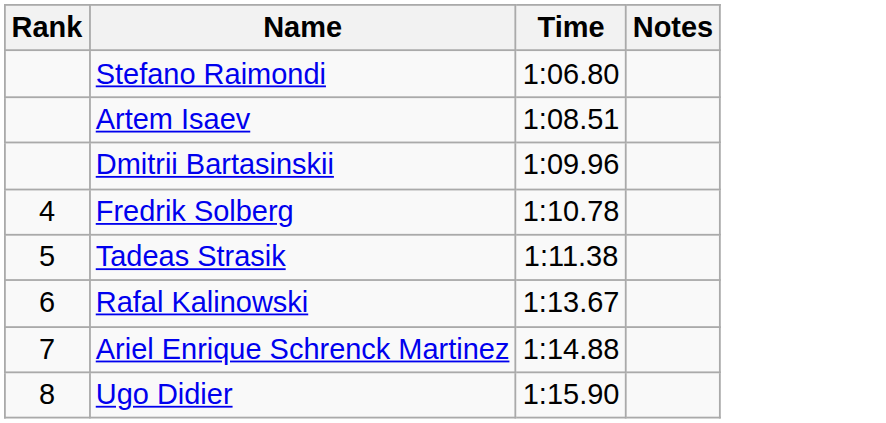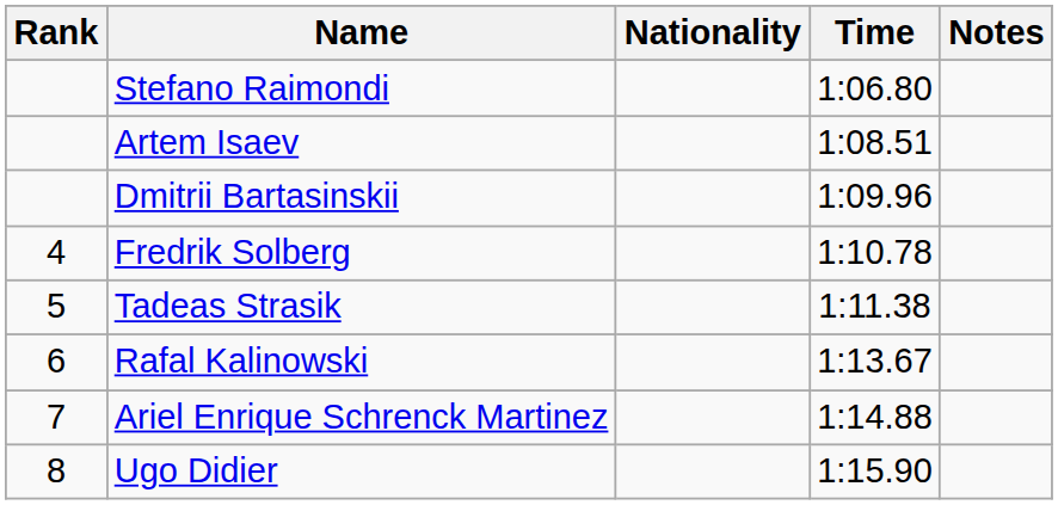+ column: Nationality
